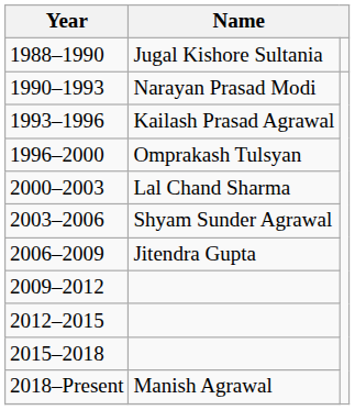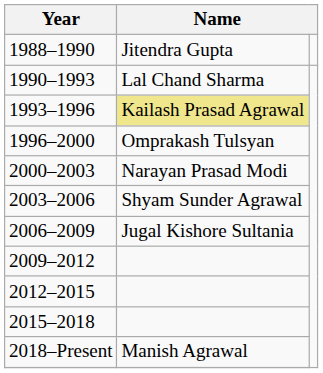1988–1990 | column 2: Jugal Kishore Sultania -> Jitendra Gupta
1990–1993 | column 2: Narayan Prasad Modi -> Lal Chand Sharma
1993–1996 | column 2: no background -> khaki background
2000–2003 | column 2: Lal Chand Sharma -> Narayan Prasad Modi
2006–2009 | column 2: Jitendra Gupta -> Jugal Kishore Sultania
